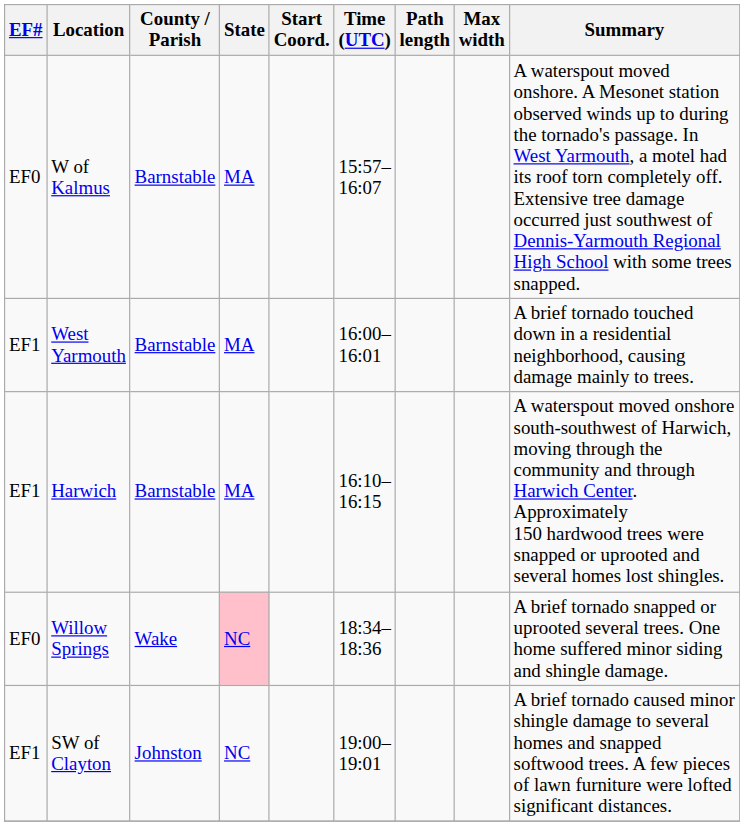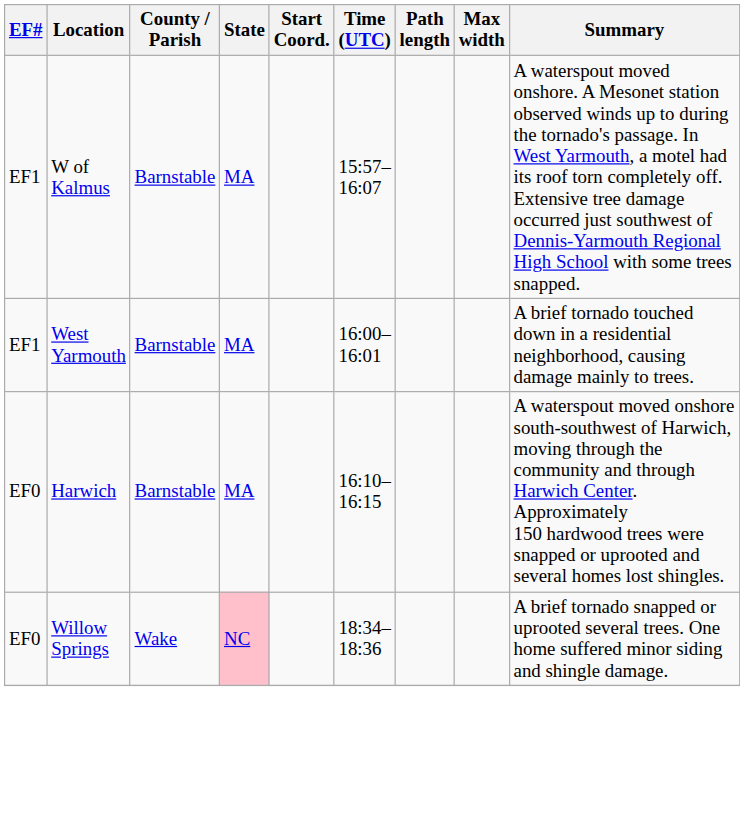W of Kalmus | EF#: EF0 -> EF1
Harwich | EF#: EF1 -> EF0
- row: EF1 | SW of Clayton | Johnston | NC | 19:00–19:01 | A brief tornado caused minor shingle damage to several homes and snapped softwood trees. A few pieces of lawn furniture were lofted significant distances.
